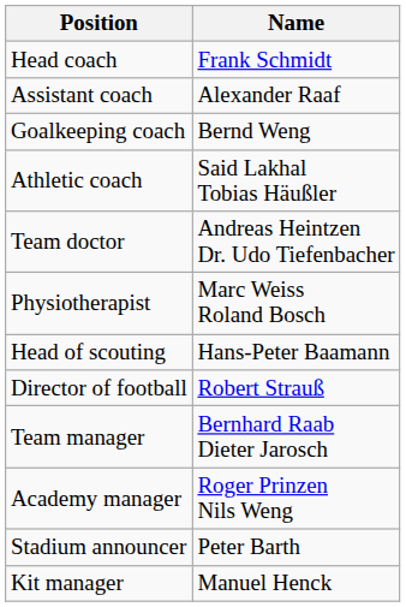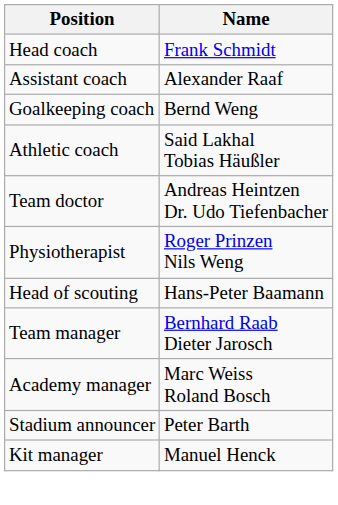Physiotherapist | Name: Marc Weiss Roland Bosch -> Roger Prinzen Nils Weng
- row: Director of football | Robert Strauß
Academy manager | Name: Roger Prinzen Nils Weng -> Marc Weiss Roland Bosch
